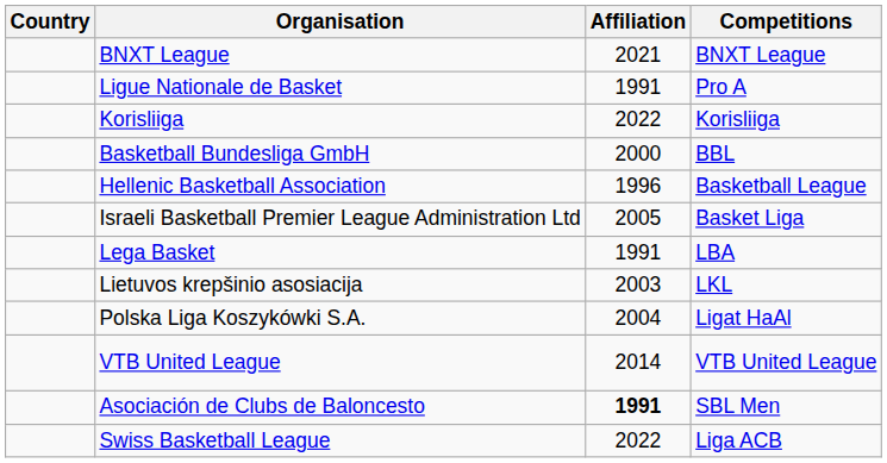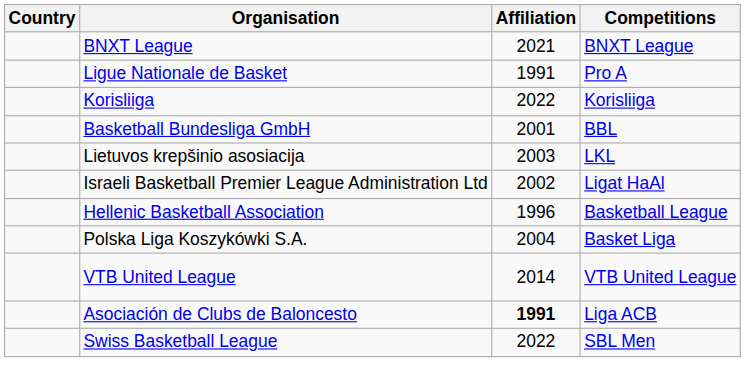Basketball Bundesliga GmbH | Affiliation: 2000 -> 2001
rows swapped: Hellenic Basketball Association <-> Lietuvos krepšinio asosiacija
Israeli Basketball Premier League Administration Ltd | Affiliation: 2005 -> 2002
Israeli Basketball Premier League Administration Ltd | Competitions: Basket Liga -> Ligat HaAl
- row: Lega Basket | 1991 | LBA
Polska Liga Koszykówki S.A. | Competitions: Ligat HaAl -> Basket Liga
Asociación de Clubs de Baloncesto | Competitions: SBL Men -> Liga ACB
Swiss Basketball League | Competitions: Liga ACB -> SBL Men
